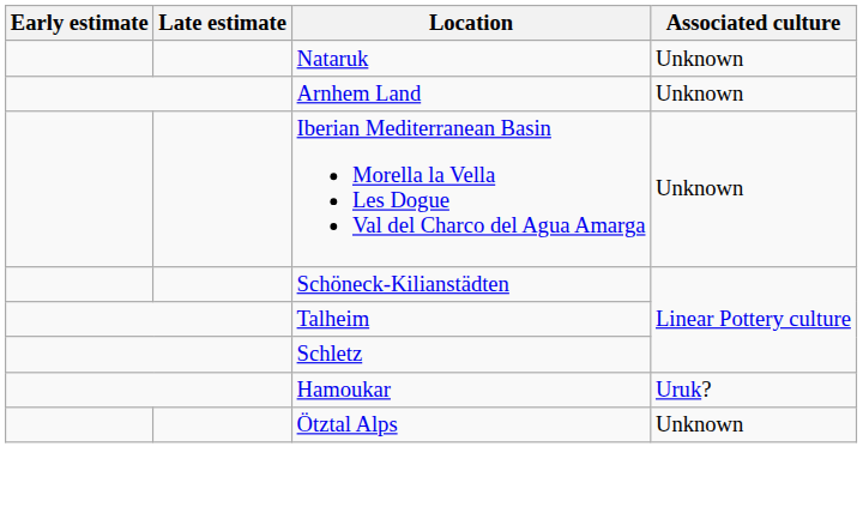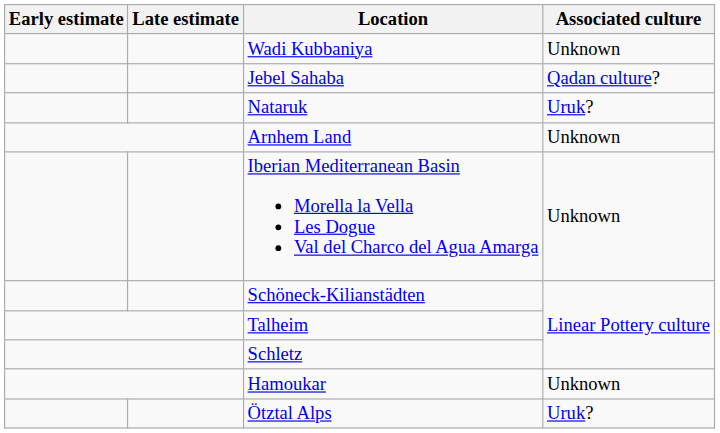+ row: Wadi Kubbaniya | Unknown
+ row: Jebel Sahaba | Qadan culture?
Nataruk | Associated culture: Unknown -> Uruk?
Hamoukar | Associated culture: Uruk? -> Unknown
Ötztal Alps | Associated culture: Unknown -> Uruk?
